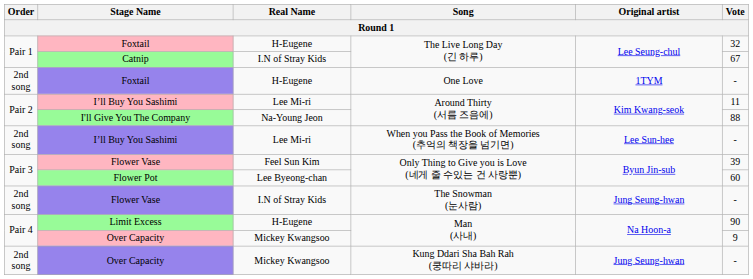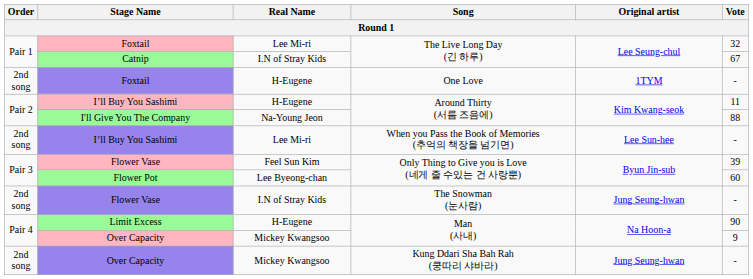Foxtail / The Live Long Day (긴 하루) | Real Name: H-Eugene -> Lee Mi-ri
I’ll Buy You Sashimi / Around Thirty (서름 즈음에) | Real Name: Lee Mi-ri -> H-Eugene
